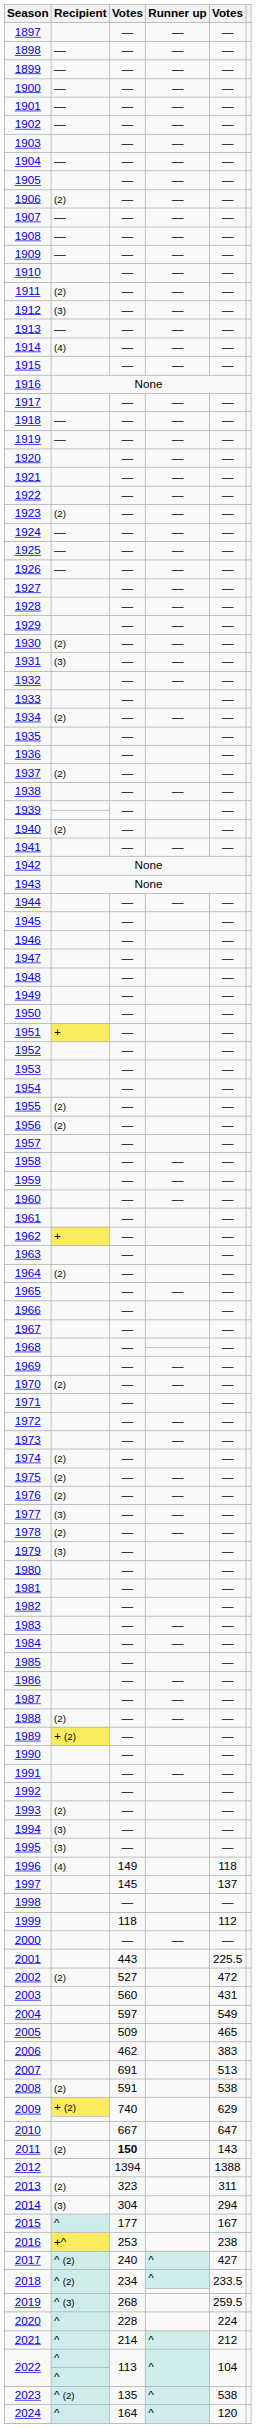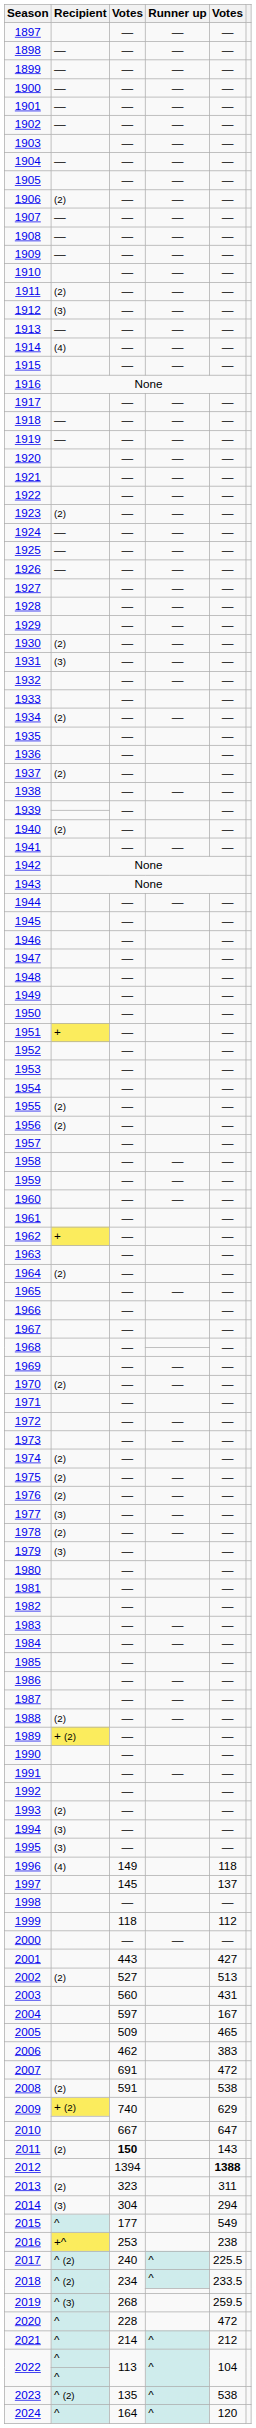2001 | column 5: 225.5 -> 427
2002 | column 5: 472 -> 513
2004 | column 5: 549 -> 167
2007 | column 5: 513 -> 472
2012 | column 5: normal -> bold
2015 | column 5: 167 -> 549
2017 | column 5: 427 -> 225.5
2020 | column 5: 224 -> 472
